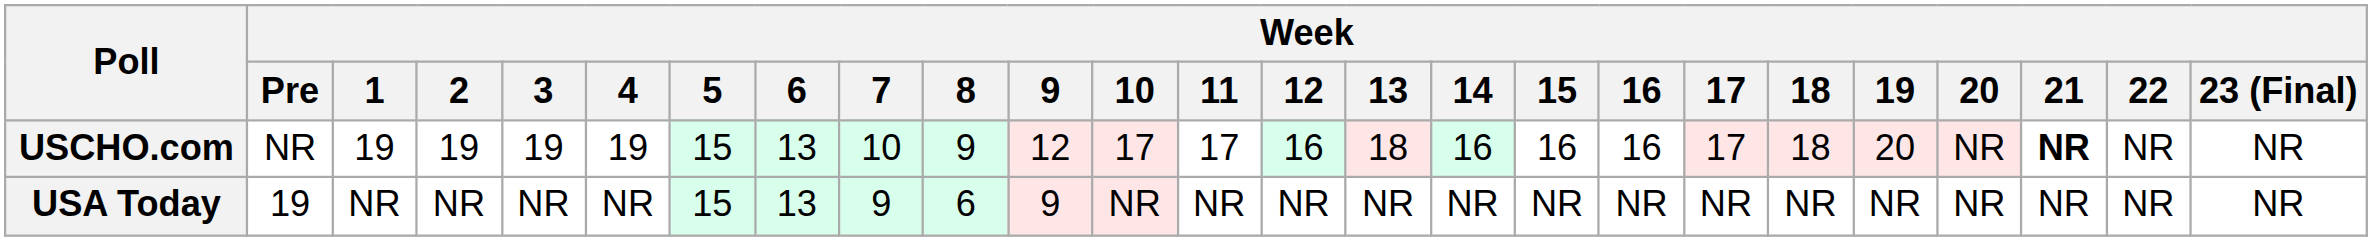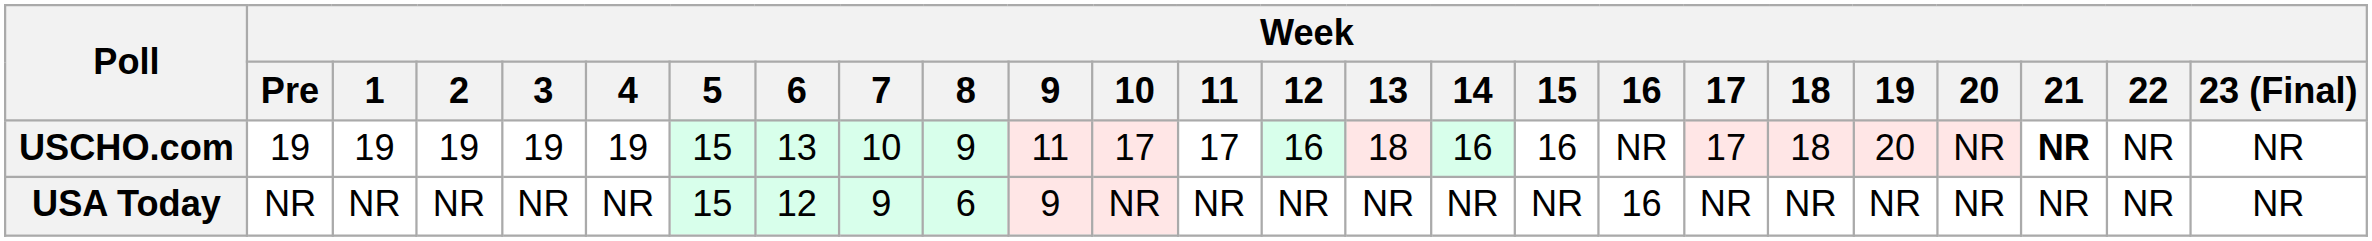USCHO.com | Week / Pre: NR -> 19
USCHO.com | Week / 9: 12 -> 11
USCHO.com | Week / 16: 16 -> NR
USA Today | Week / Pre: 19 -> NR
USA Today | Week / 6: 13 -> 12
USA Today | Week / 16: NR -> 16
